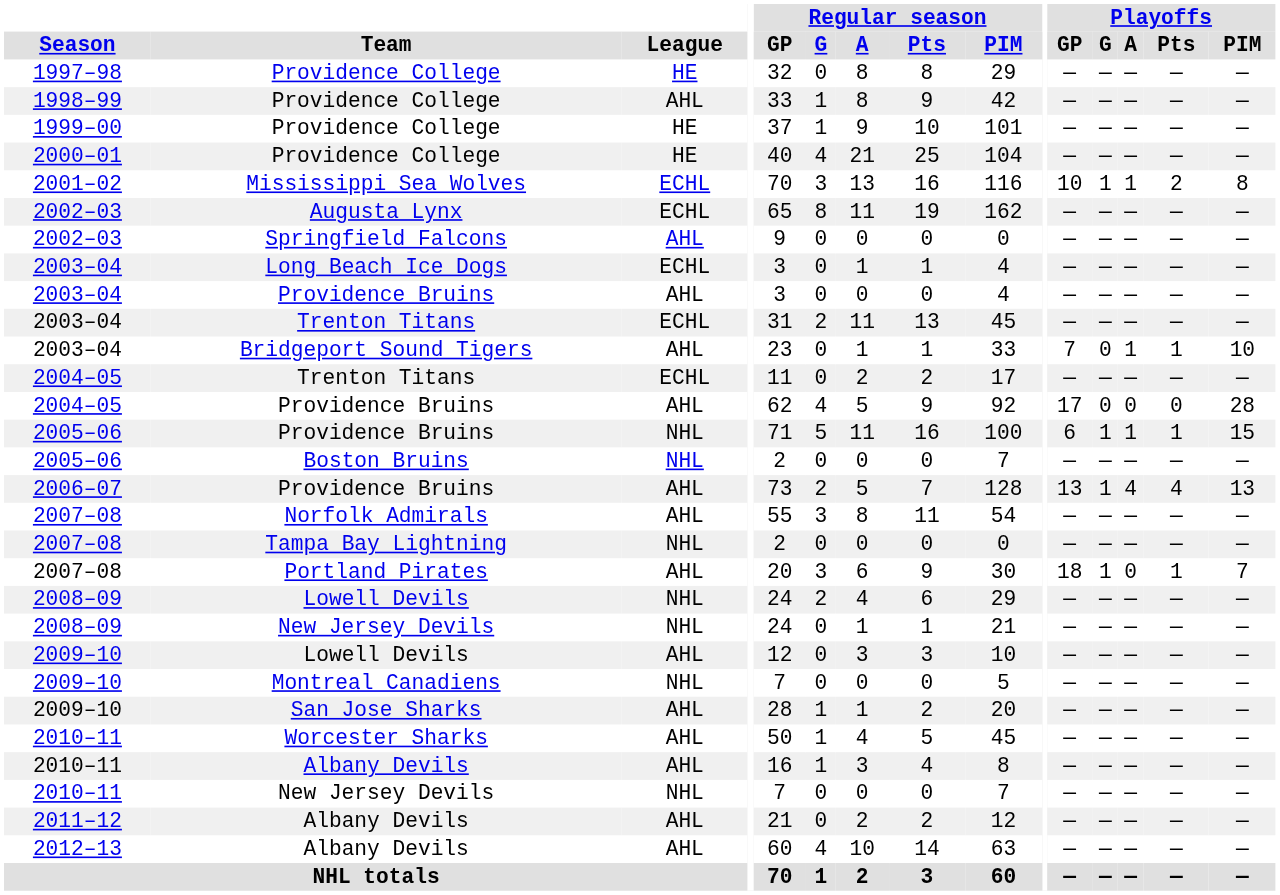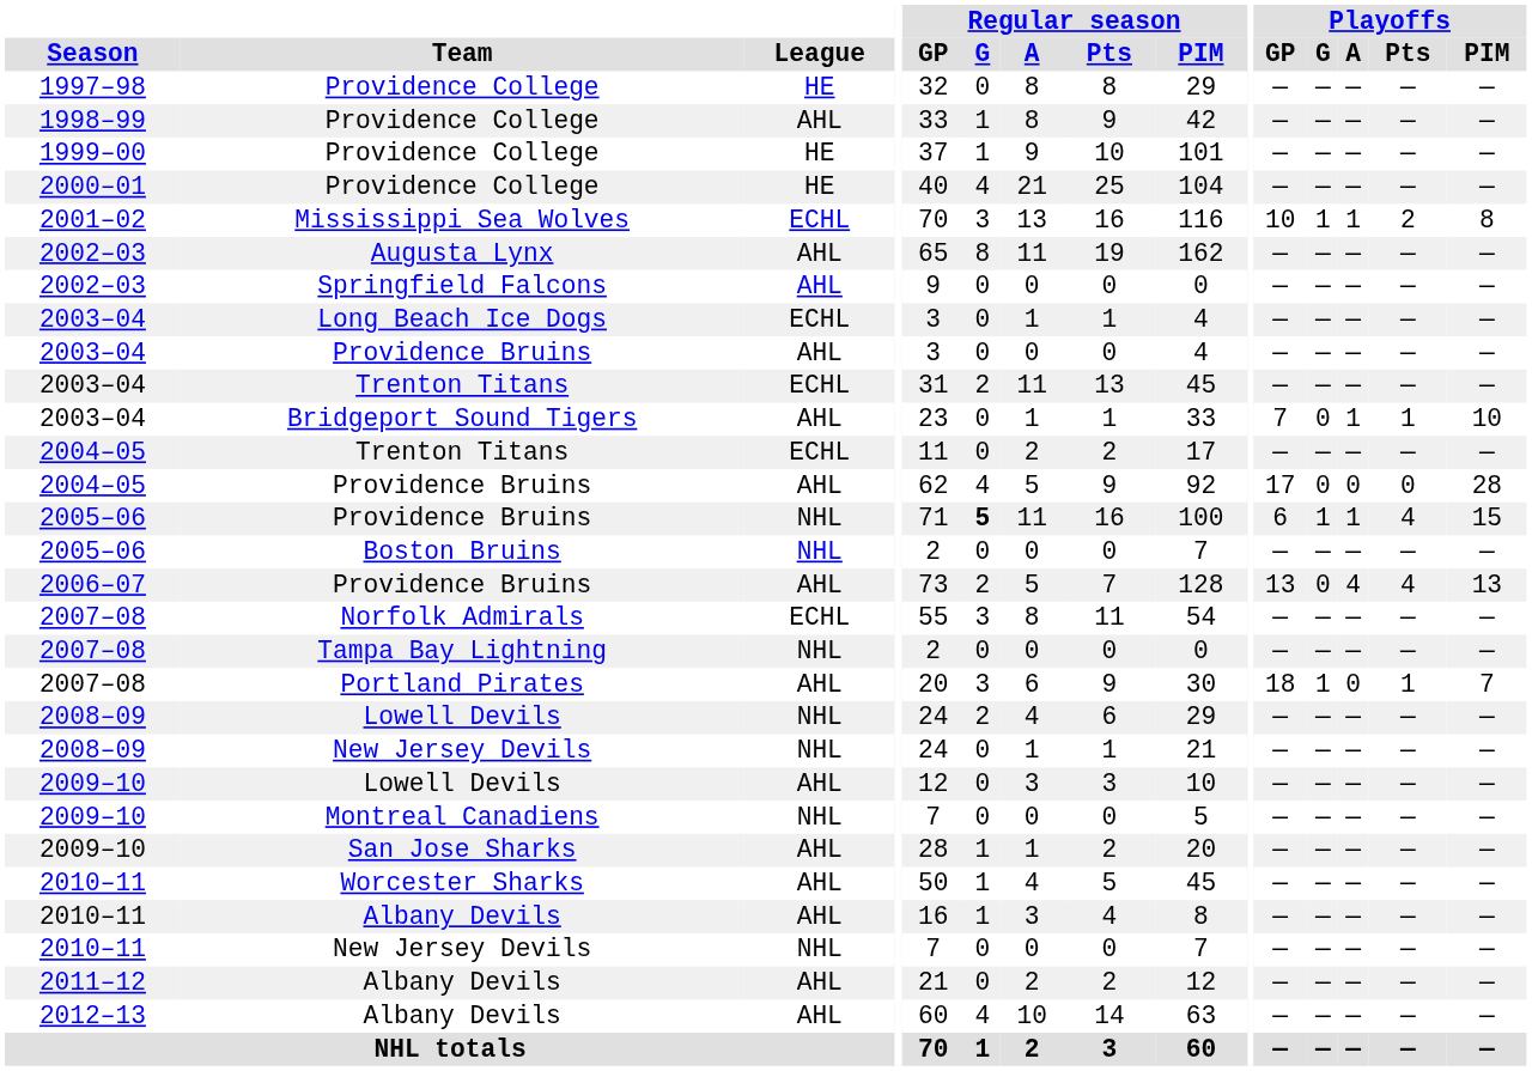Augusta Lynx | League: ECHL -> AHL
2005–06 / Providence Bruins | Regular season / G: normal -> bold
2005–06 / Providence Bruins | Playoffs / Pts: 1 -> 4
2006–07 / Providence Bruins | Playoffs / G: 1 -> 0
Norfolk Admirals | League: AHL -> ECHL
